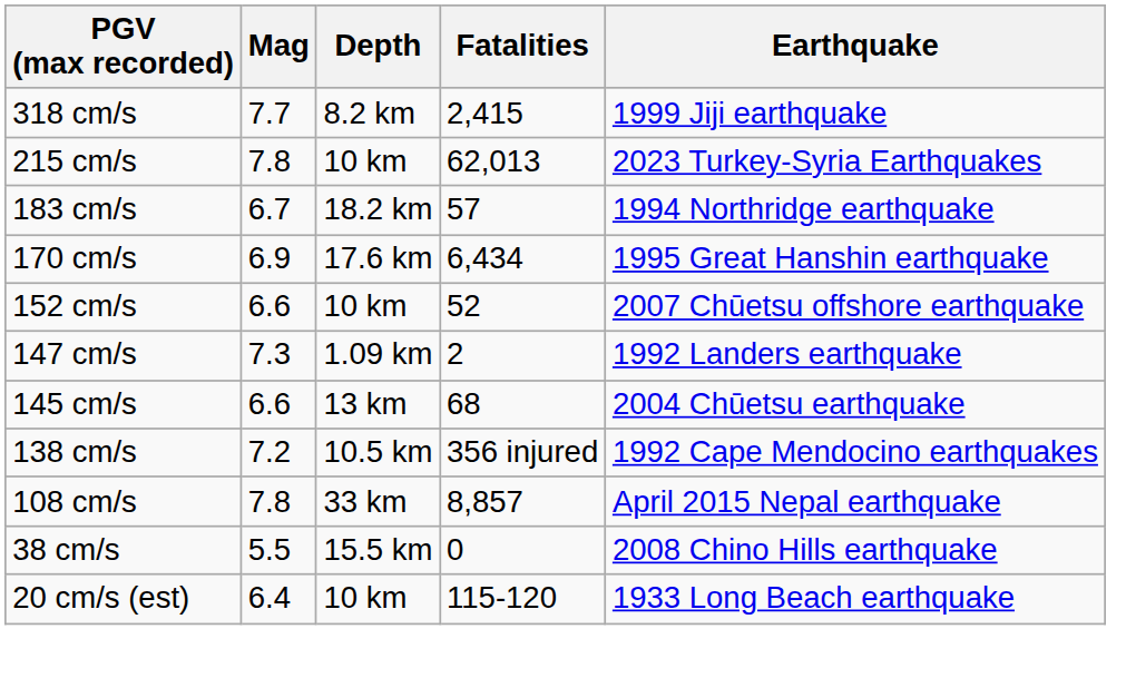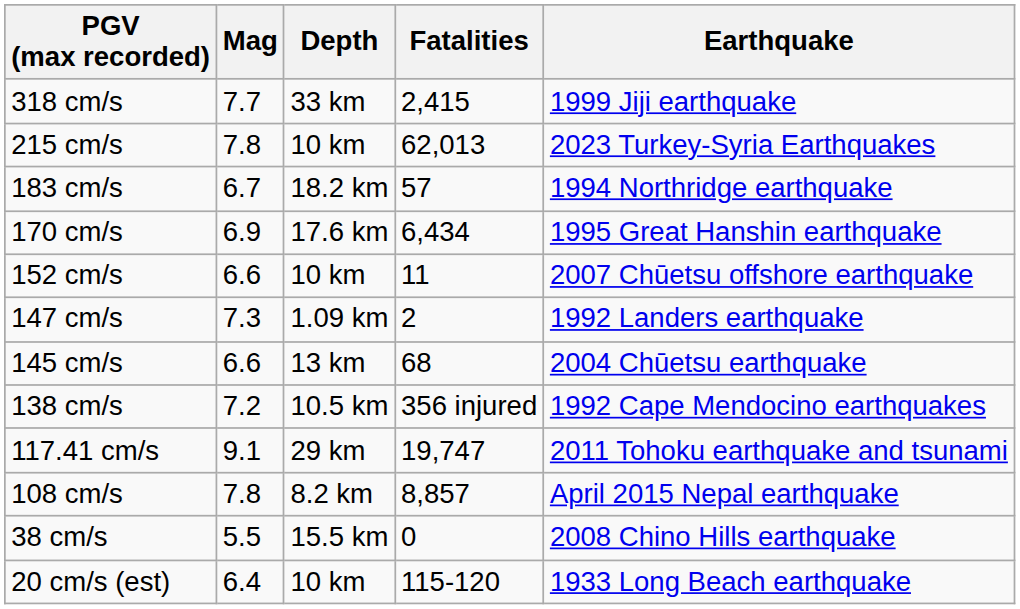318 cm/s | Depth: 8.2 km -> 33 km
152 cm/s | Fatalities: 52 -> 11
+ row: 117.41 cm/s | 9.1 | 29 km | 19,747 | 2011 Tohoku earthquake and tsunami
108 cm/s | Depth: 33 km -> 8.2 km
